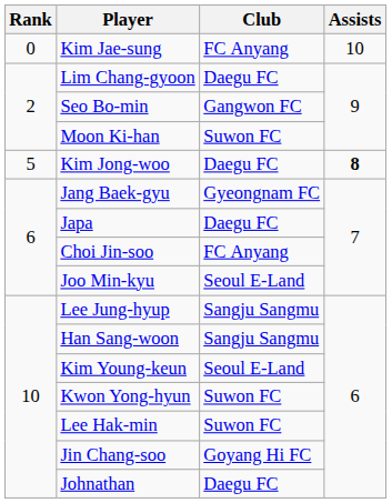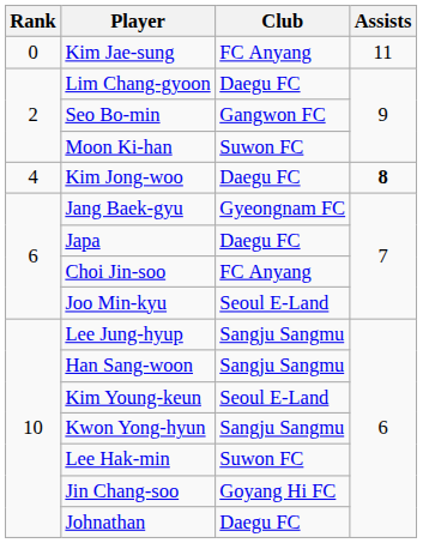Kim Jae-sung | Assists: 10 -> 11
Kim Jong-woo | Rank: 5 -> 4
Kwon Yong-hyun | Club: Suwon FC -> Sangju Sangmu
